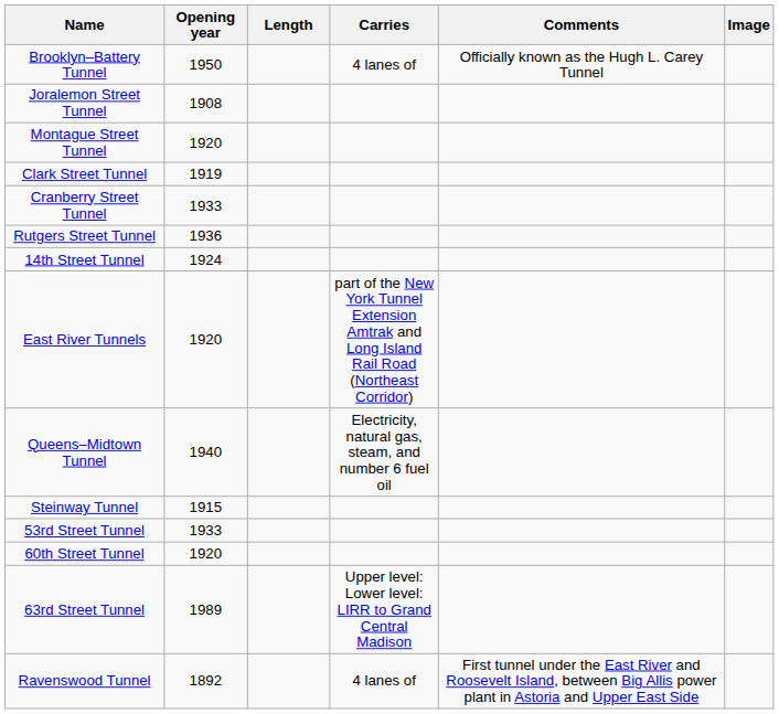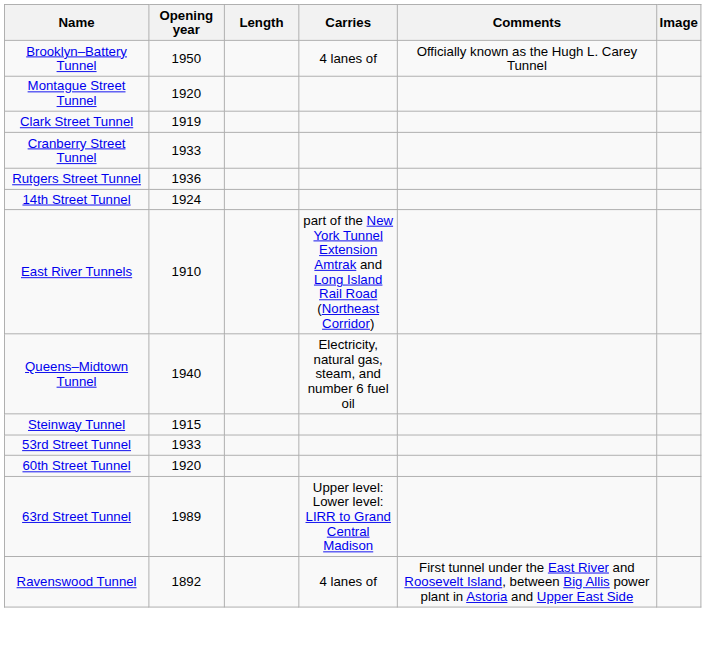- row: Joralemon Street Tunnel | 1908
East River Tunnels | Opening year: 1920 -> 1910
